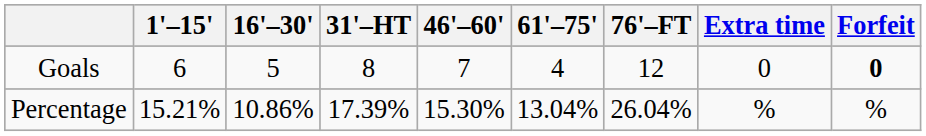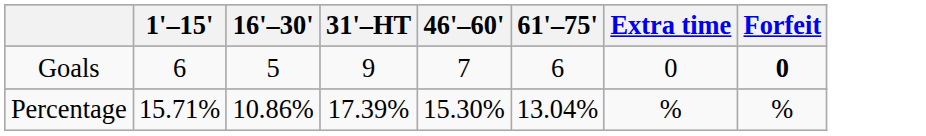- column: 76'–FT | 12 | 26.04%
Goals | 31'–HT: 8 -> 9
Goals | 61'–75': 4 -> 6
Percentage | 1'–15': 15.21% -> 15.71%
